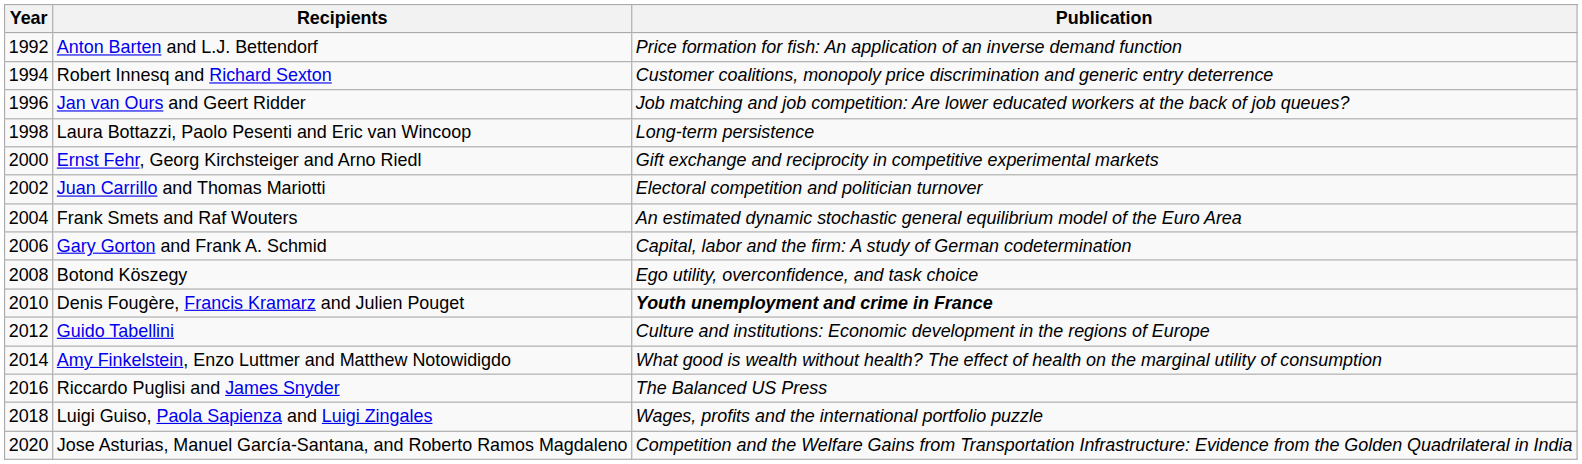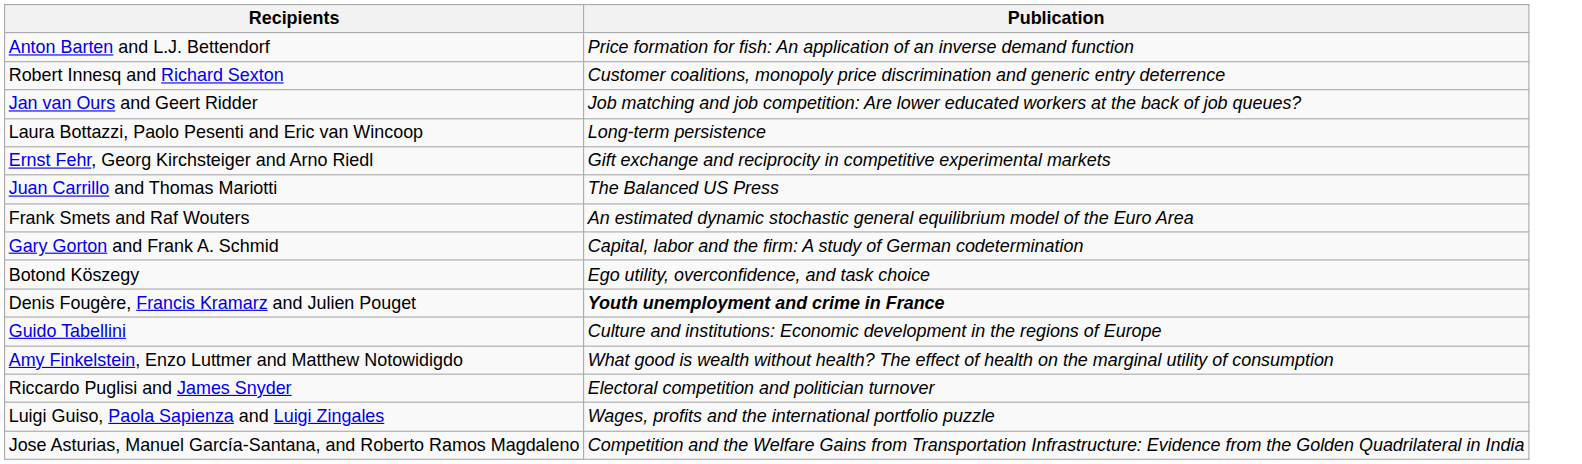- column: Year | 1992 | 1994 | 1996 | 1998 | 2000 | 2002 | 2004 | 2006 | 2008 | 2010 | 2012 | 2014 | 2016 | 2018 | 2020
Juan Carrillo and Thomas Mariotti | Publication: Electoral competition and politician turnover -> The Balanced US Press
Riccardo Puglisi and James Snyder | Publication: The Balanced US Press -> Electoral competition and politician turnover
